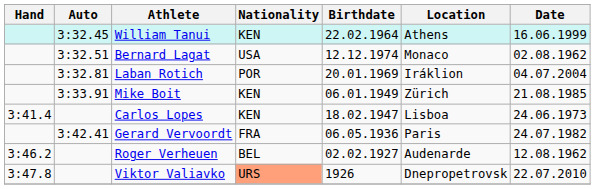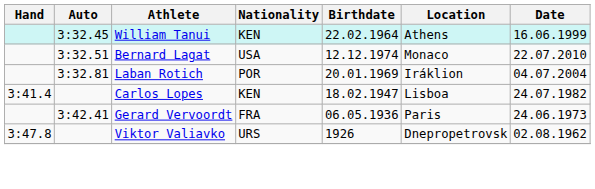Bernard Lagat | Date: 02.08.1962 -> 22.07.2010
- row: 3:33.91 | Mike Boit | KEN | 06.01.1949 | Zürich | 21.08.1985
Carlos Lopes | Date: 24.06.1973 -> 24.07.1982
Gerard Vervoordt | Date: 24.07.1982 -> 24.06.1973
- row: 3:46.2 | Roger Verheuen | BEL | 02.02.1927 | Audenarde | 12.08.1962
Viktor Valiavko | Nationality: lightsalmon background -> no background
Viktor Valiavko | Date: 22.07.2010 -> 02.08.1962
